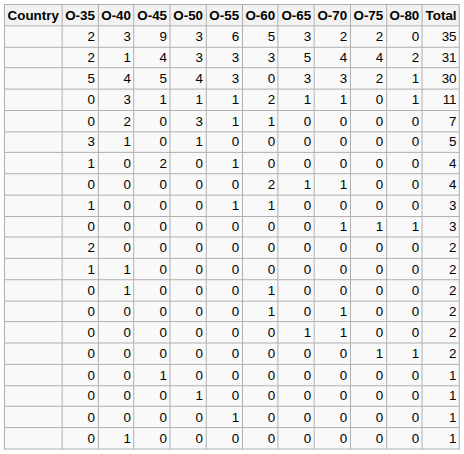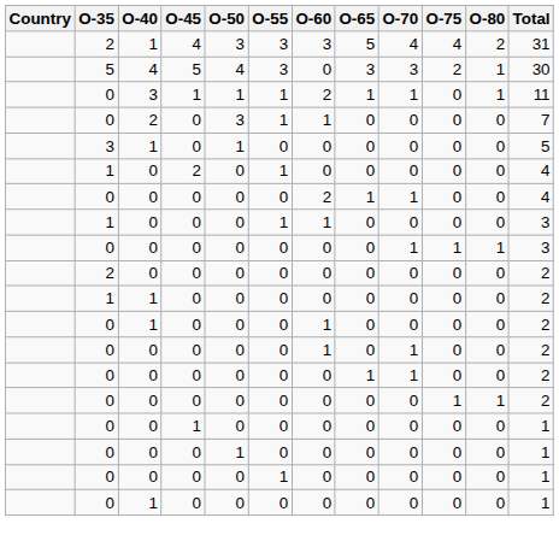- row: 2 | 3 | 9 | 3 | 6 | 5 | 3 | 2 | 2 | 0 | 35
